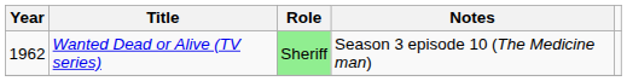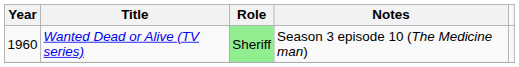Wanted Dead or Alive (TV series) | Year: 1962 -> 1960
